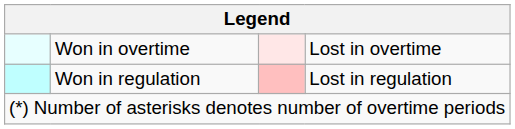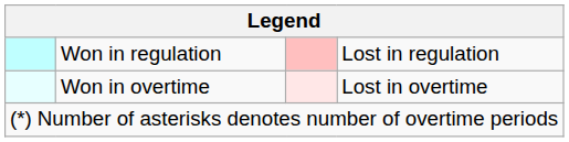rows swapped: Won in regulation <-> Won in overtime
